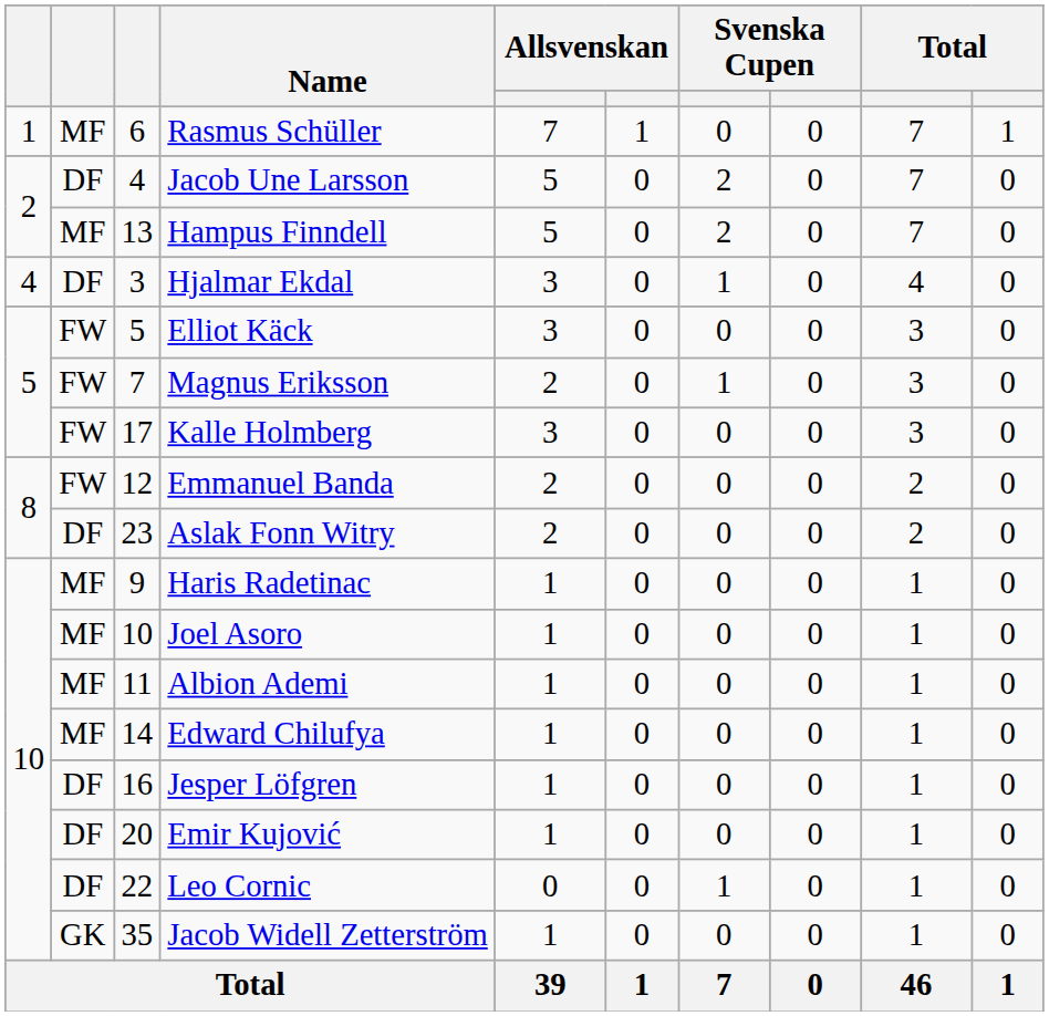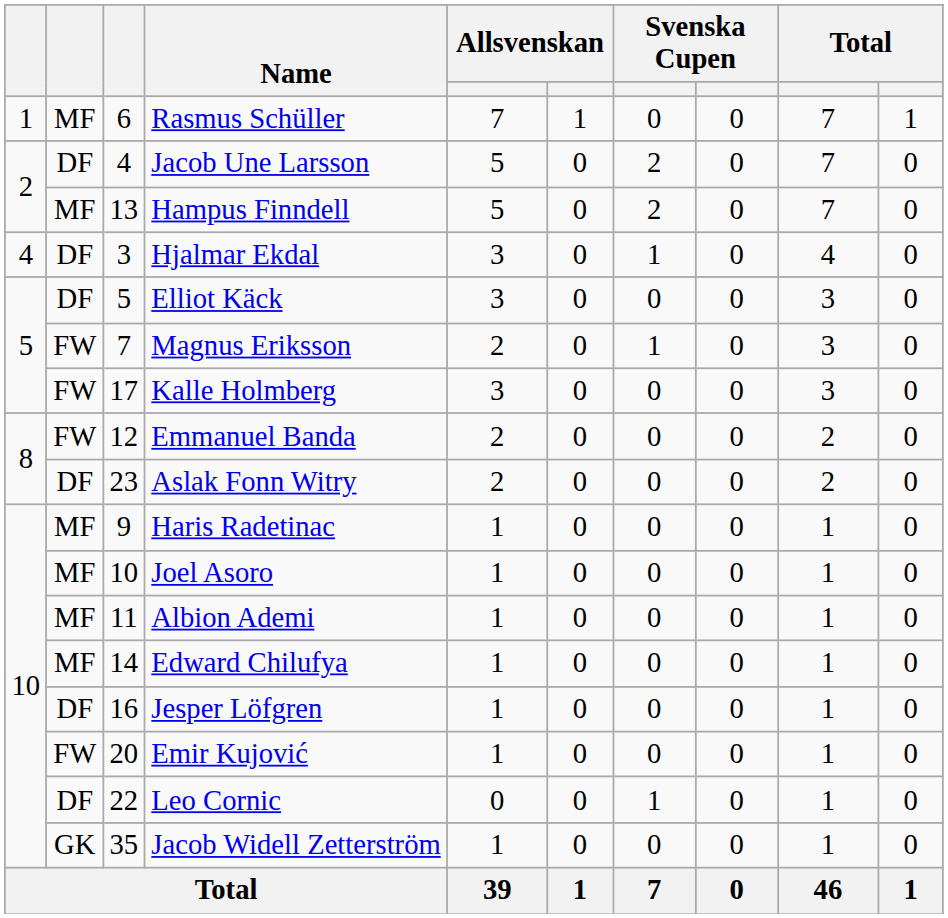Elliot Käck | column 2: FW -> DF
Emir Kujović | column 2: DF -> FW
